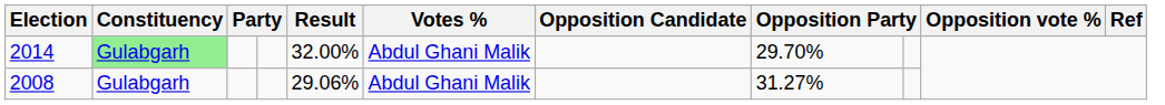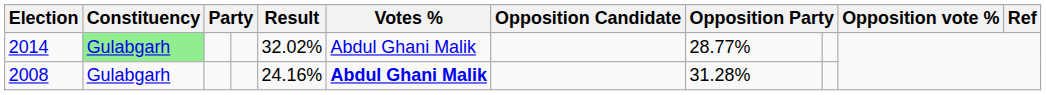2014 | Result: 32.00% -> 32.02%
2014 | column 8: 29.70% -> 28.77%
2008 | Result: 29.06% -> 24.16%
2008 | Votes %: normal -> bold
2008 | column 8: 31.27% -> 31.28%
